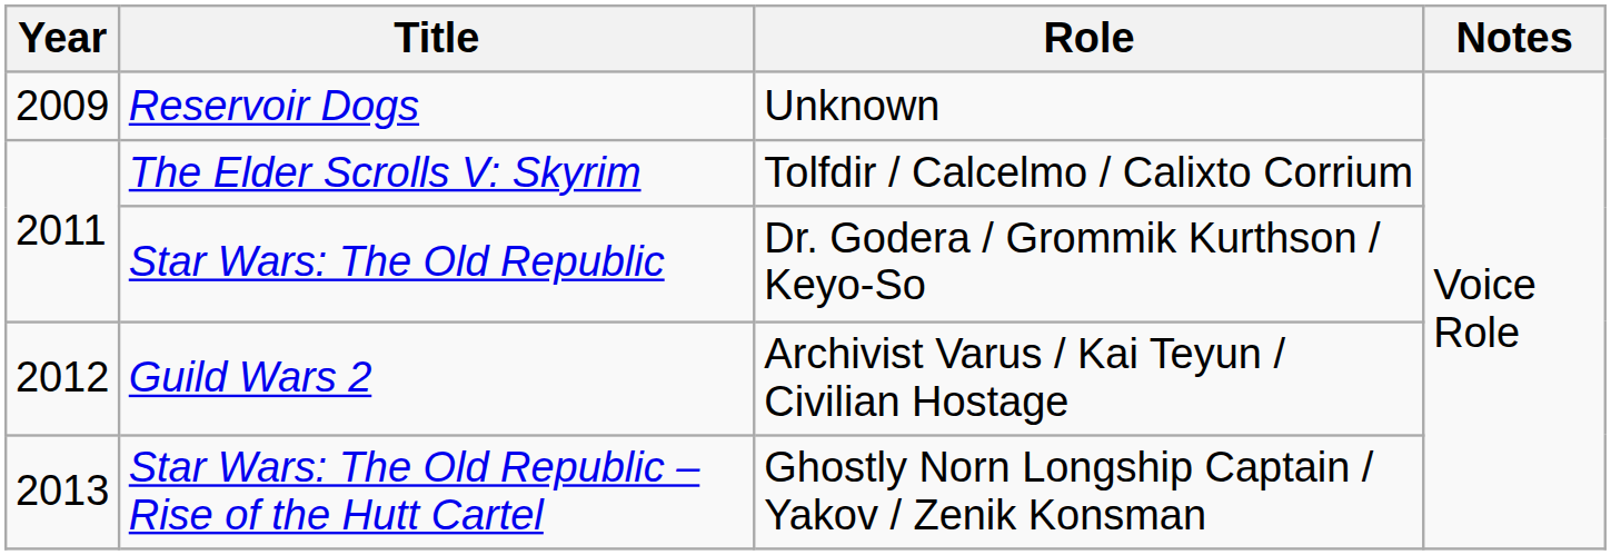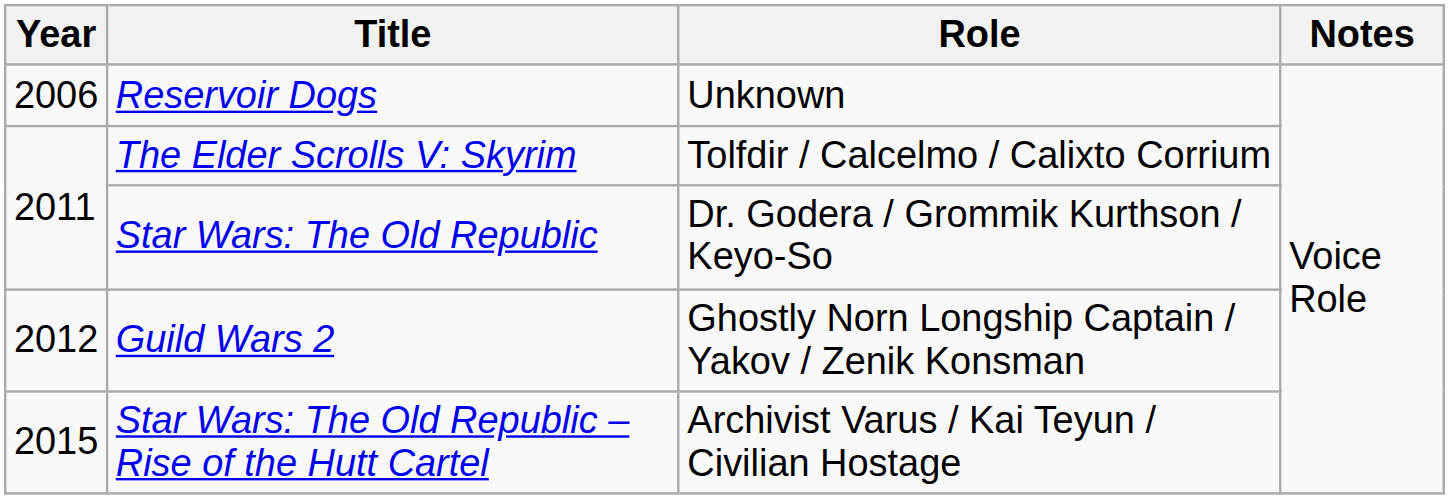Reservoir Dogs | Year: 2009 -> 2006
Guild Wars 2 | Role: Archivist Varus / Kai Teyun / Civilian Hostage -> Ghostly Norn Longship Captain / Yakov / Zenik Konsman
Star Wars: The Old Republic – Rise of the Hutt Cartel | Year: 2013 -> 2015
Star Wars: The Old Republic – Rise of the Hutt Cartel | Role: Ghostly Norn Longship Captain / Yakov / Zenik Konsman -> Archivist Varus / Kai Teyun / Civilian Hostage
